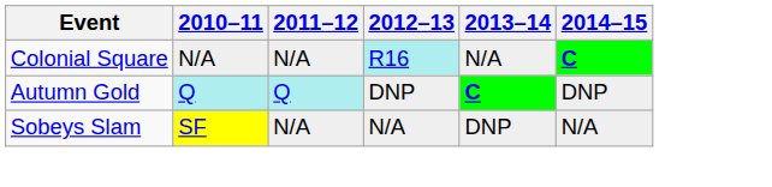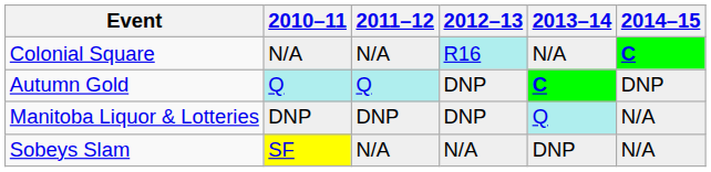+ row: Manitoba Liquor & Lotteries | DNP | DNP | DNP | Q | N/A
